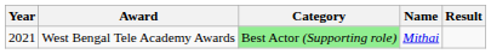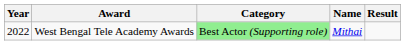West Bengal Tele Academy Awards | Year: 2021 -> 2022
